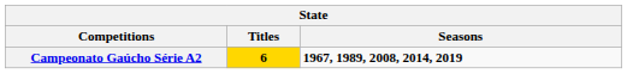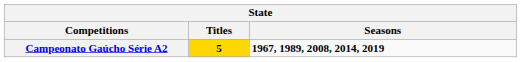Campeonato Gaúcho Série A2 | Titles: 6 -> 5
